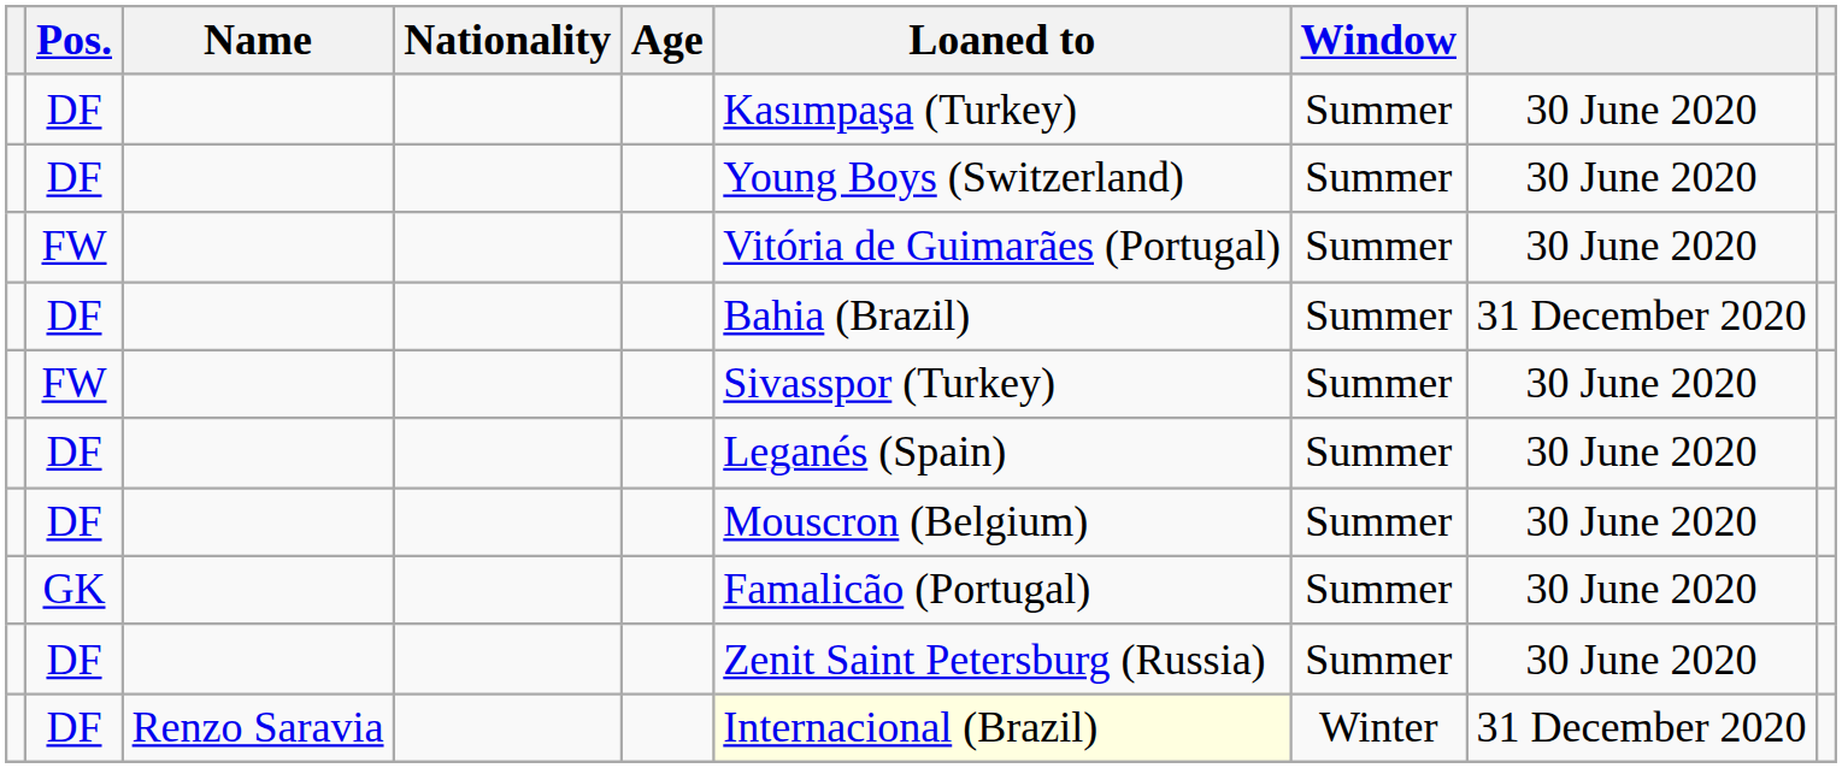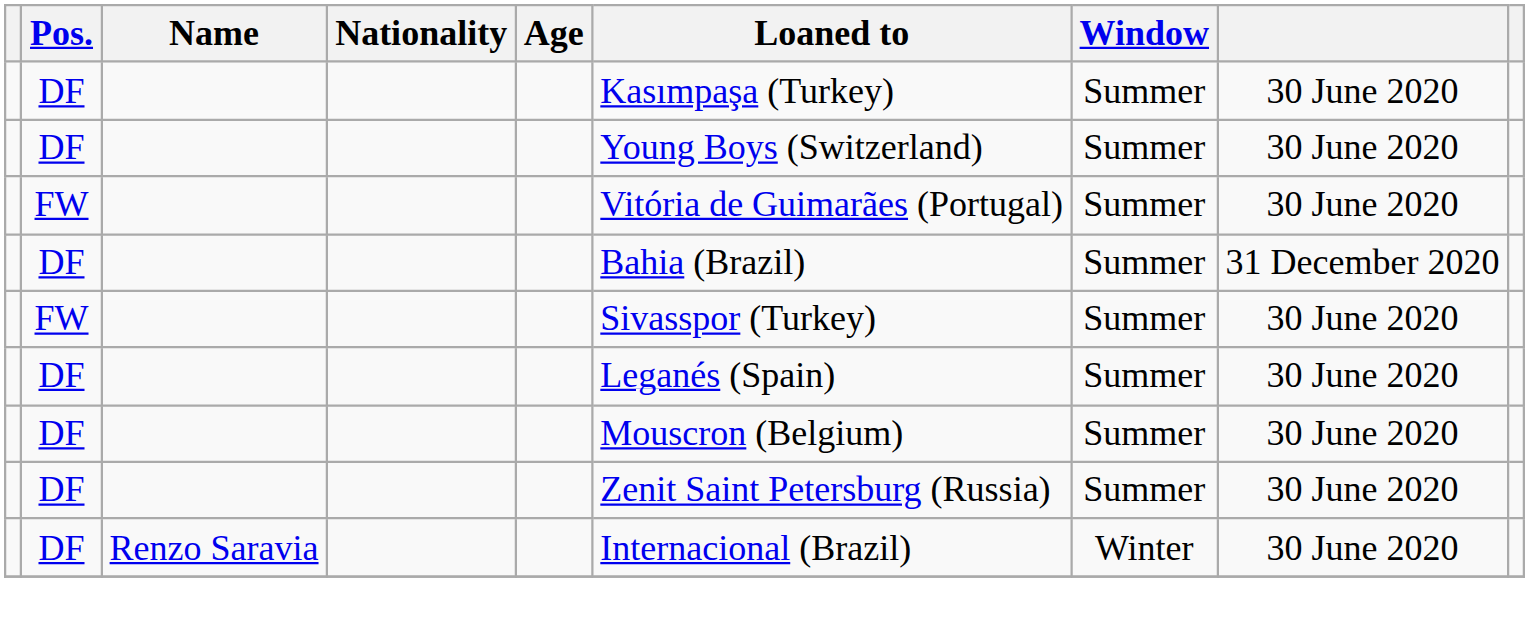- row: GK | Famalicão (Portugal) | Summer | 30 June 2020
DF / Renzo Saravia | Loaned to: lightyellow background -> no background
DF / Renzo Saravia | column 8: 31 December 2020 -> 30 June 2020
